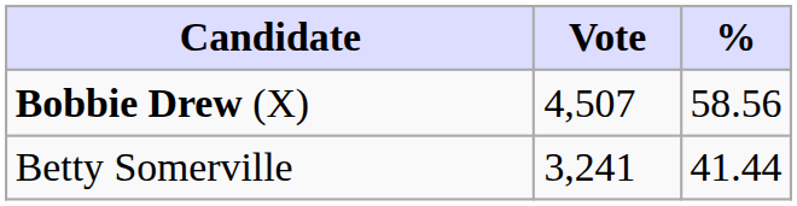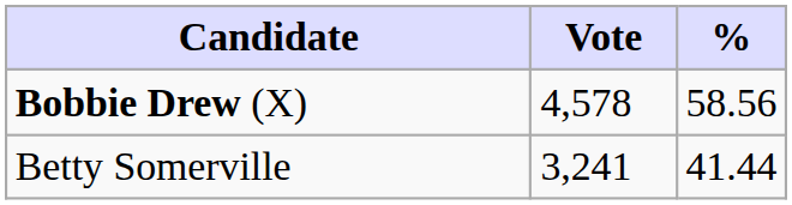Bobbie Drew (X) | Vote: 4,507 -> 4,578
